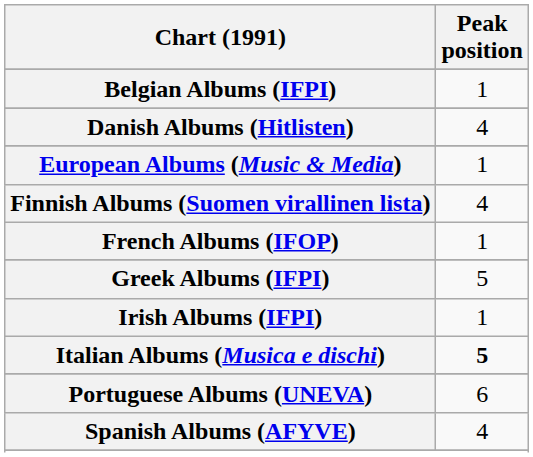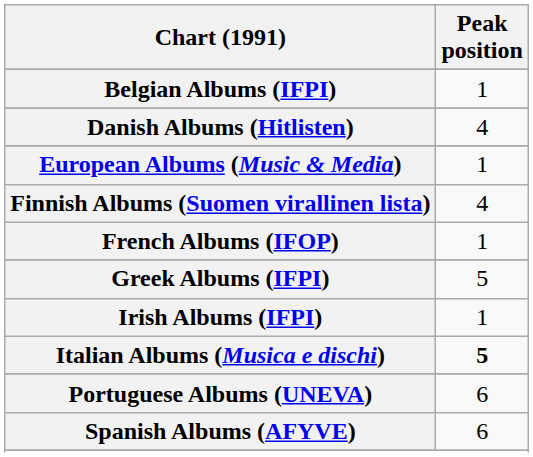Spanish Albums (AFYVE) | Peak position: 4 -> 6
